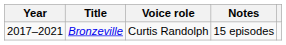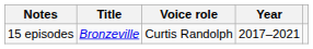columns swapped: Year <-> Notes
